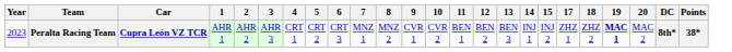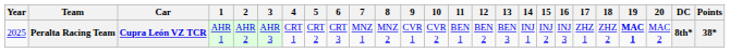+ column: 16 | INJ 3
Peralta Racing Team | Year: 2023 -> 2025
